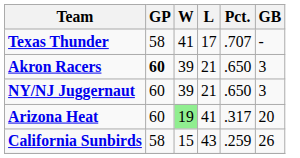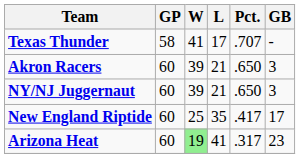Akron Racers | GP: bold -> normal
+ row: New England Riptide | 60 | 25 | 35 | .417 | 17
Arizona Heat | GB: 20 -> 23
- row: California Sunbirds | 58 | 15 | 43 | .259 | 26
